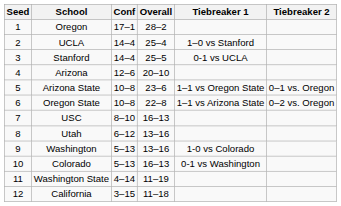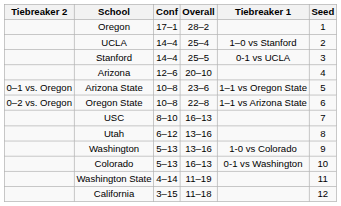columns swapped: Seed <-> Tiebreaker 2
